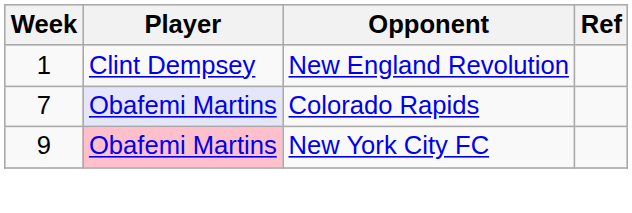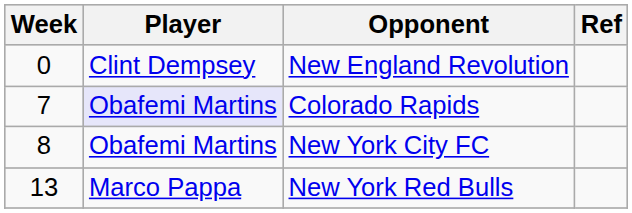New England Revolution | Week: 1 -> 0
New York City FC | Week: 9 -> 8
New York City FC | Player: pink background -> no background
+ row: 13 | Marco Pappa | New York Red Bulls
